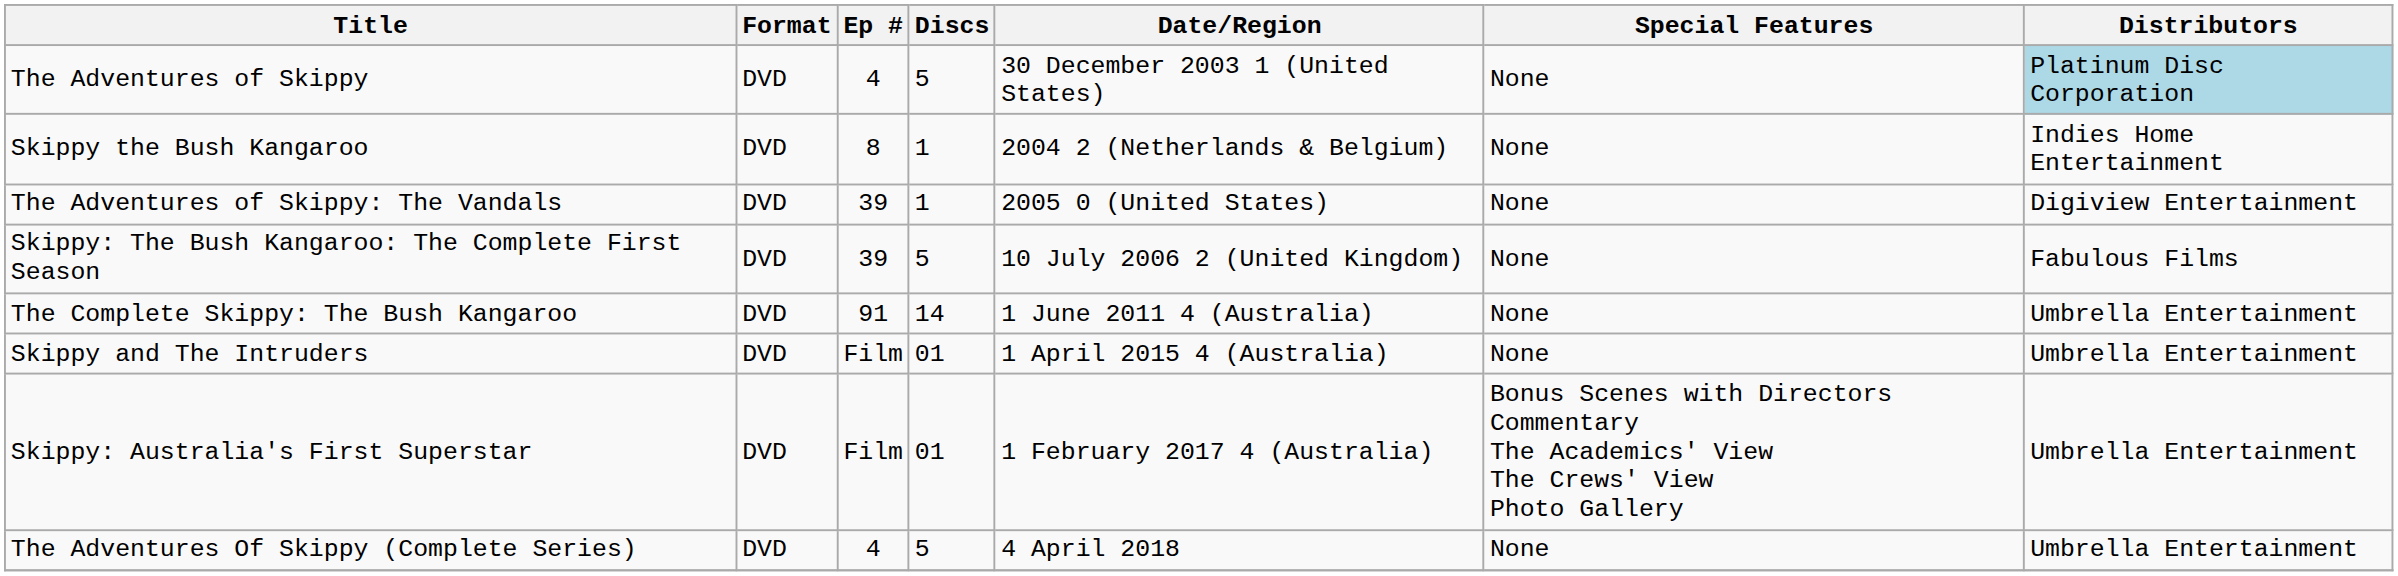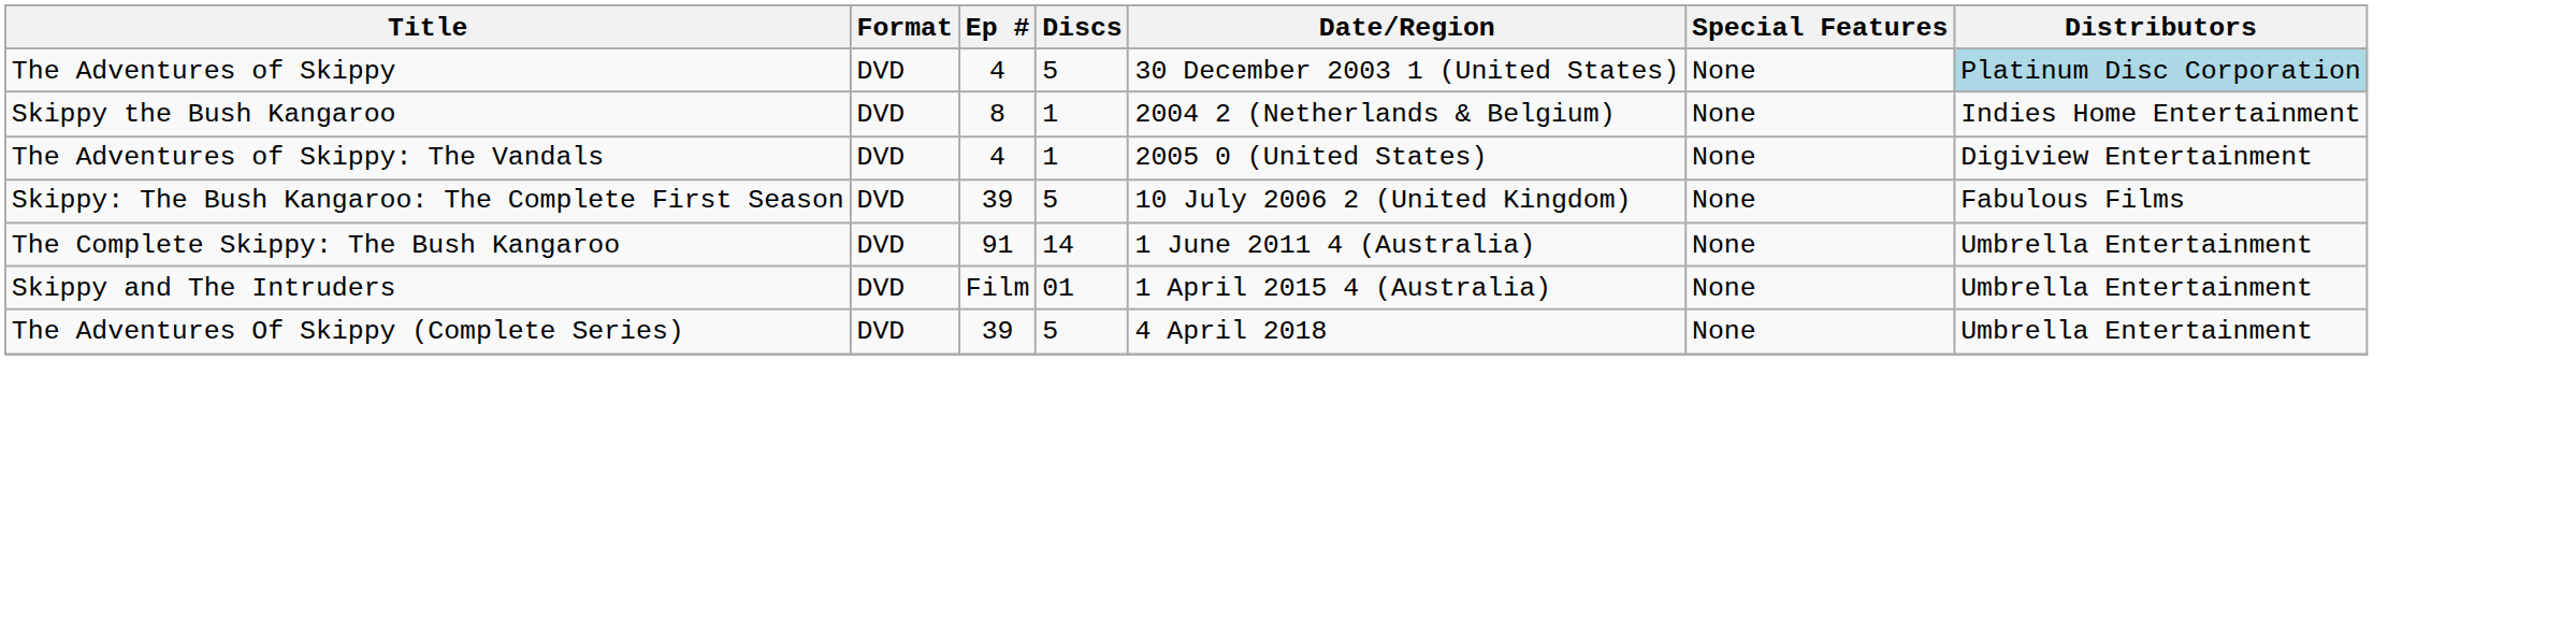The Adventures of Skippy: The Vandals | Ep #: 39 -> 4
- row: Skippy: Australia's First Superstar | DVD | Film | 01 | 1 February 2017 4 (Australia) | Bonus Scenes with Directors Commentary The Academics' View The Crews' View Photo Gallery | Umbrella Entertainment
The Adventures Of Skippy (Complete Series) | Ep #: 4 -> 39
